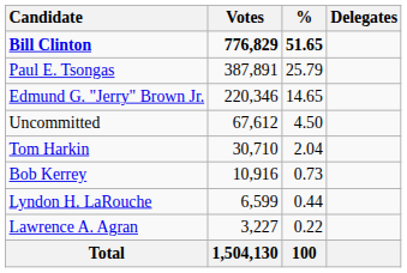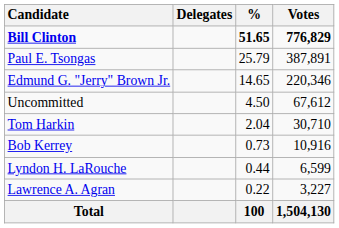columns swapped: Votes <-> Delegates
